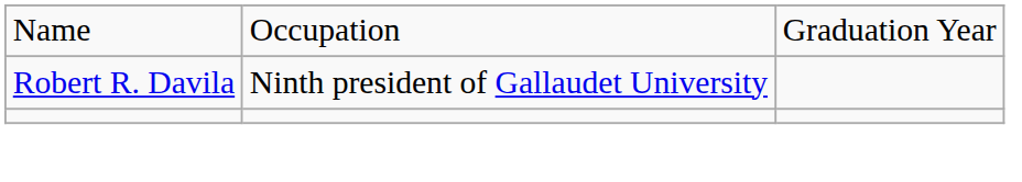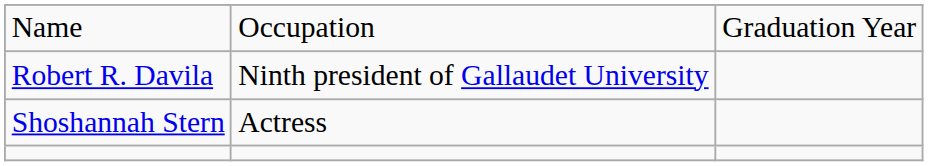+ row: Shoshannah Stern | Actress
